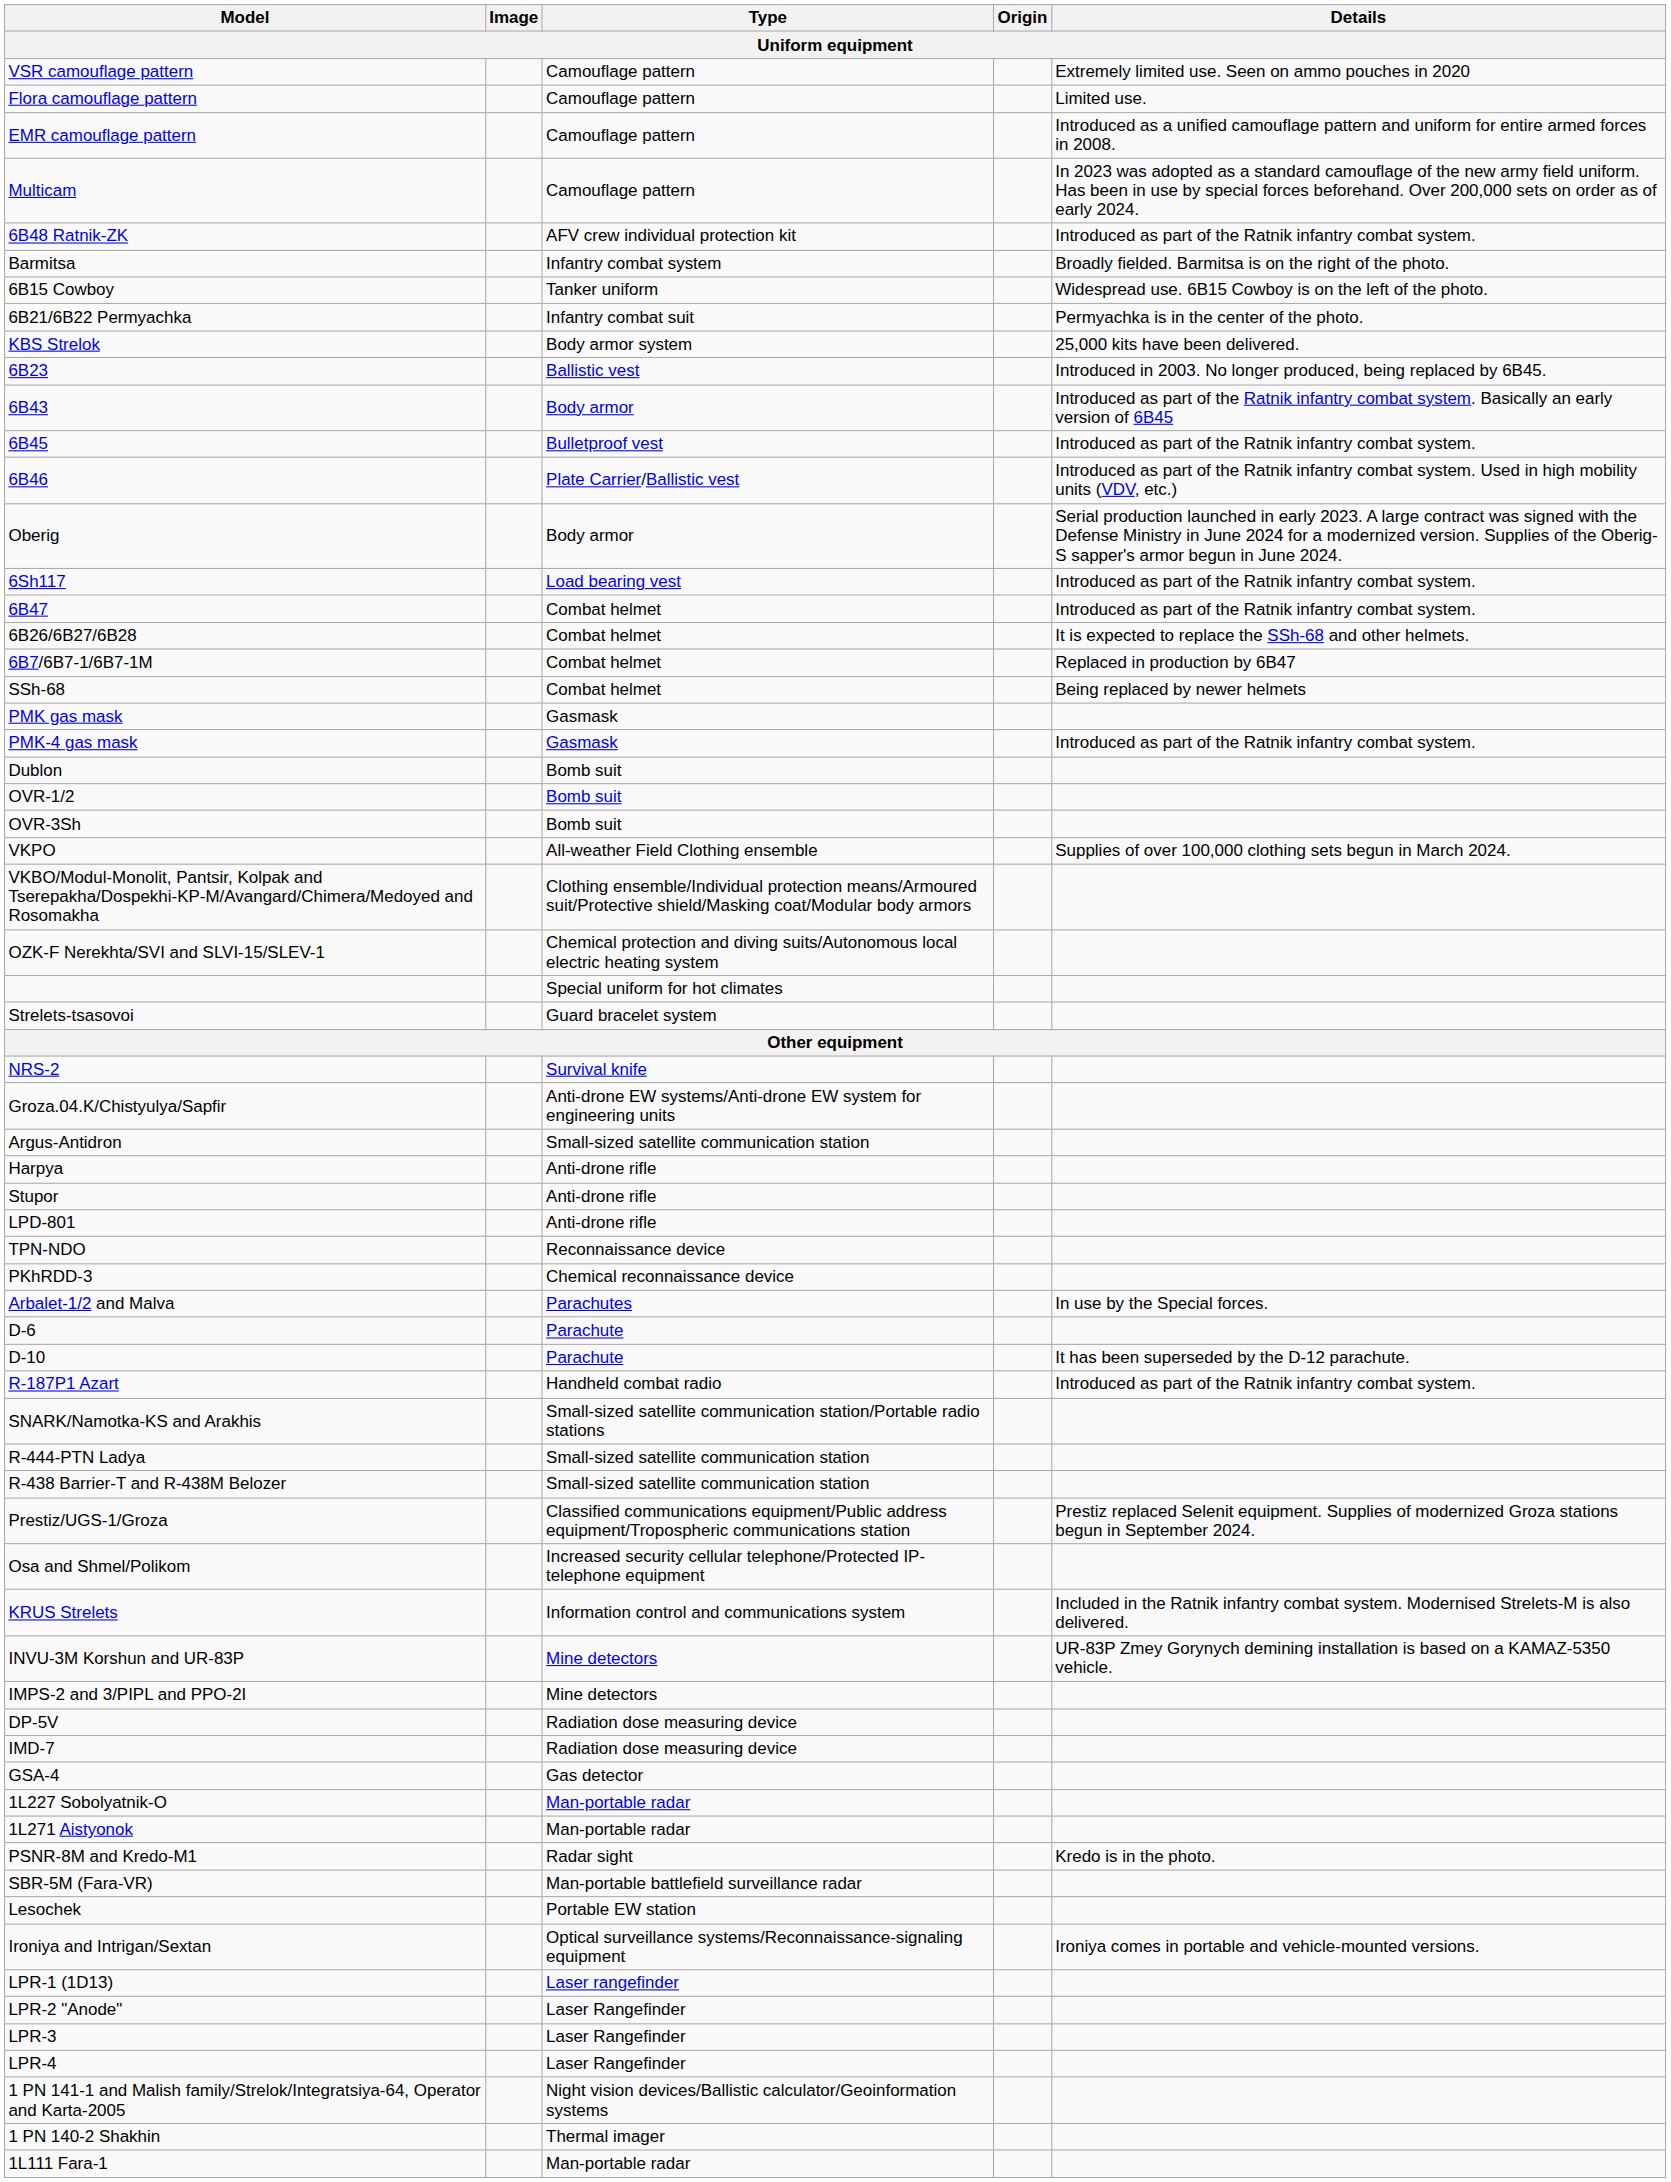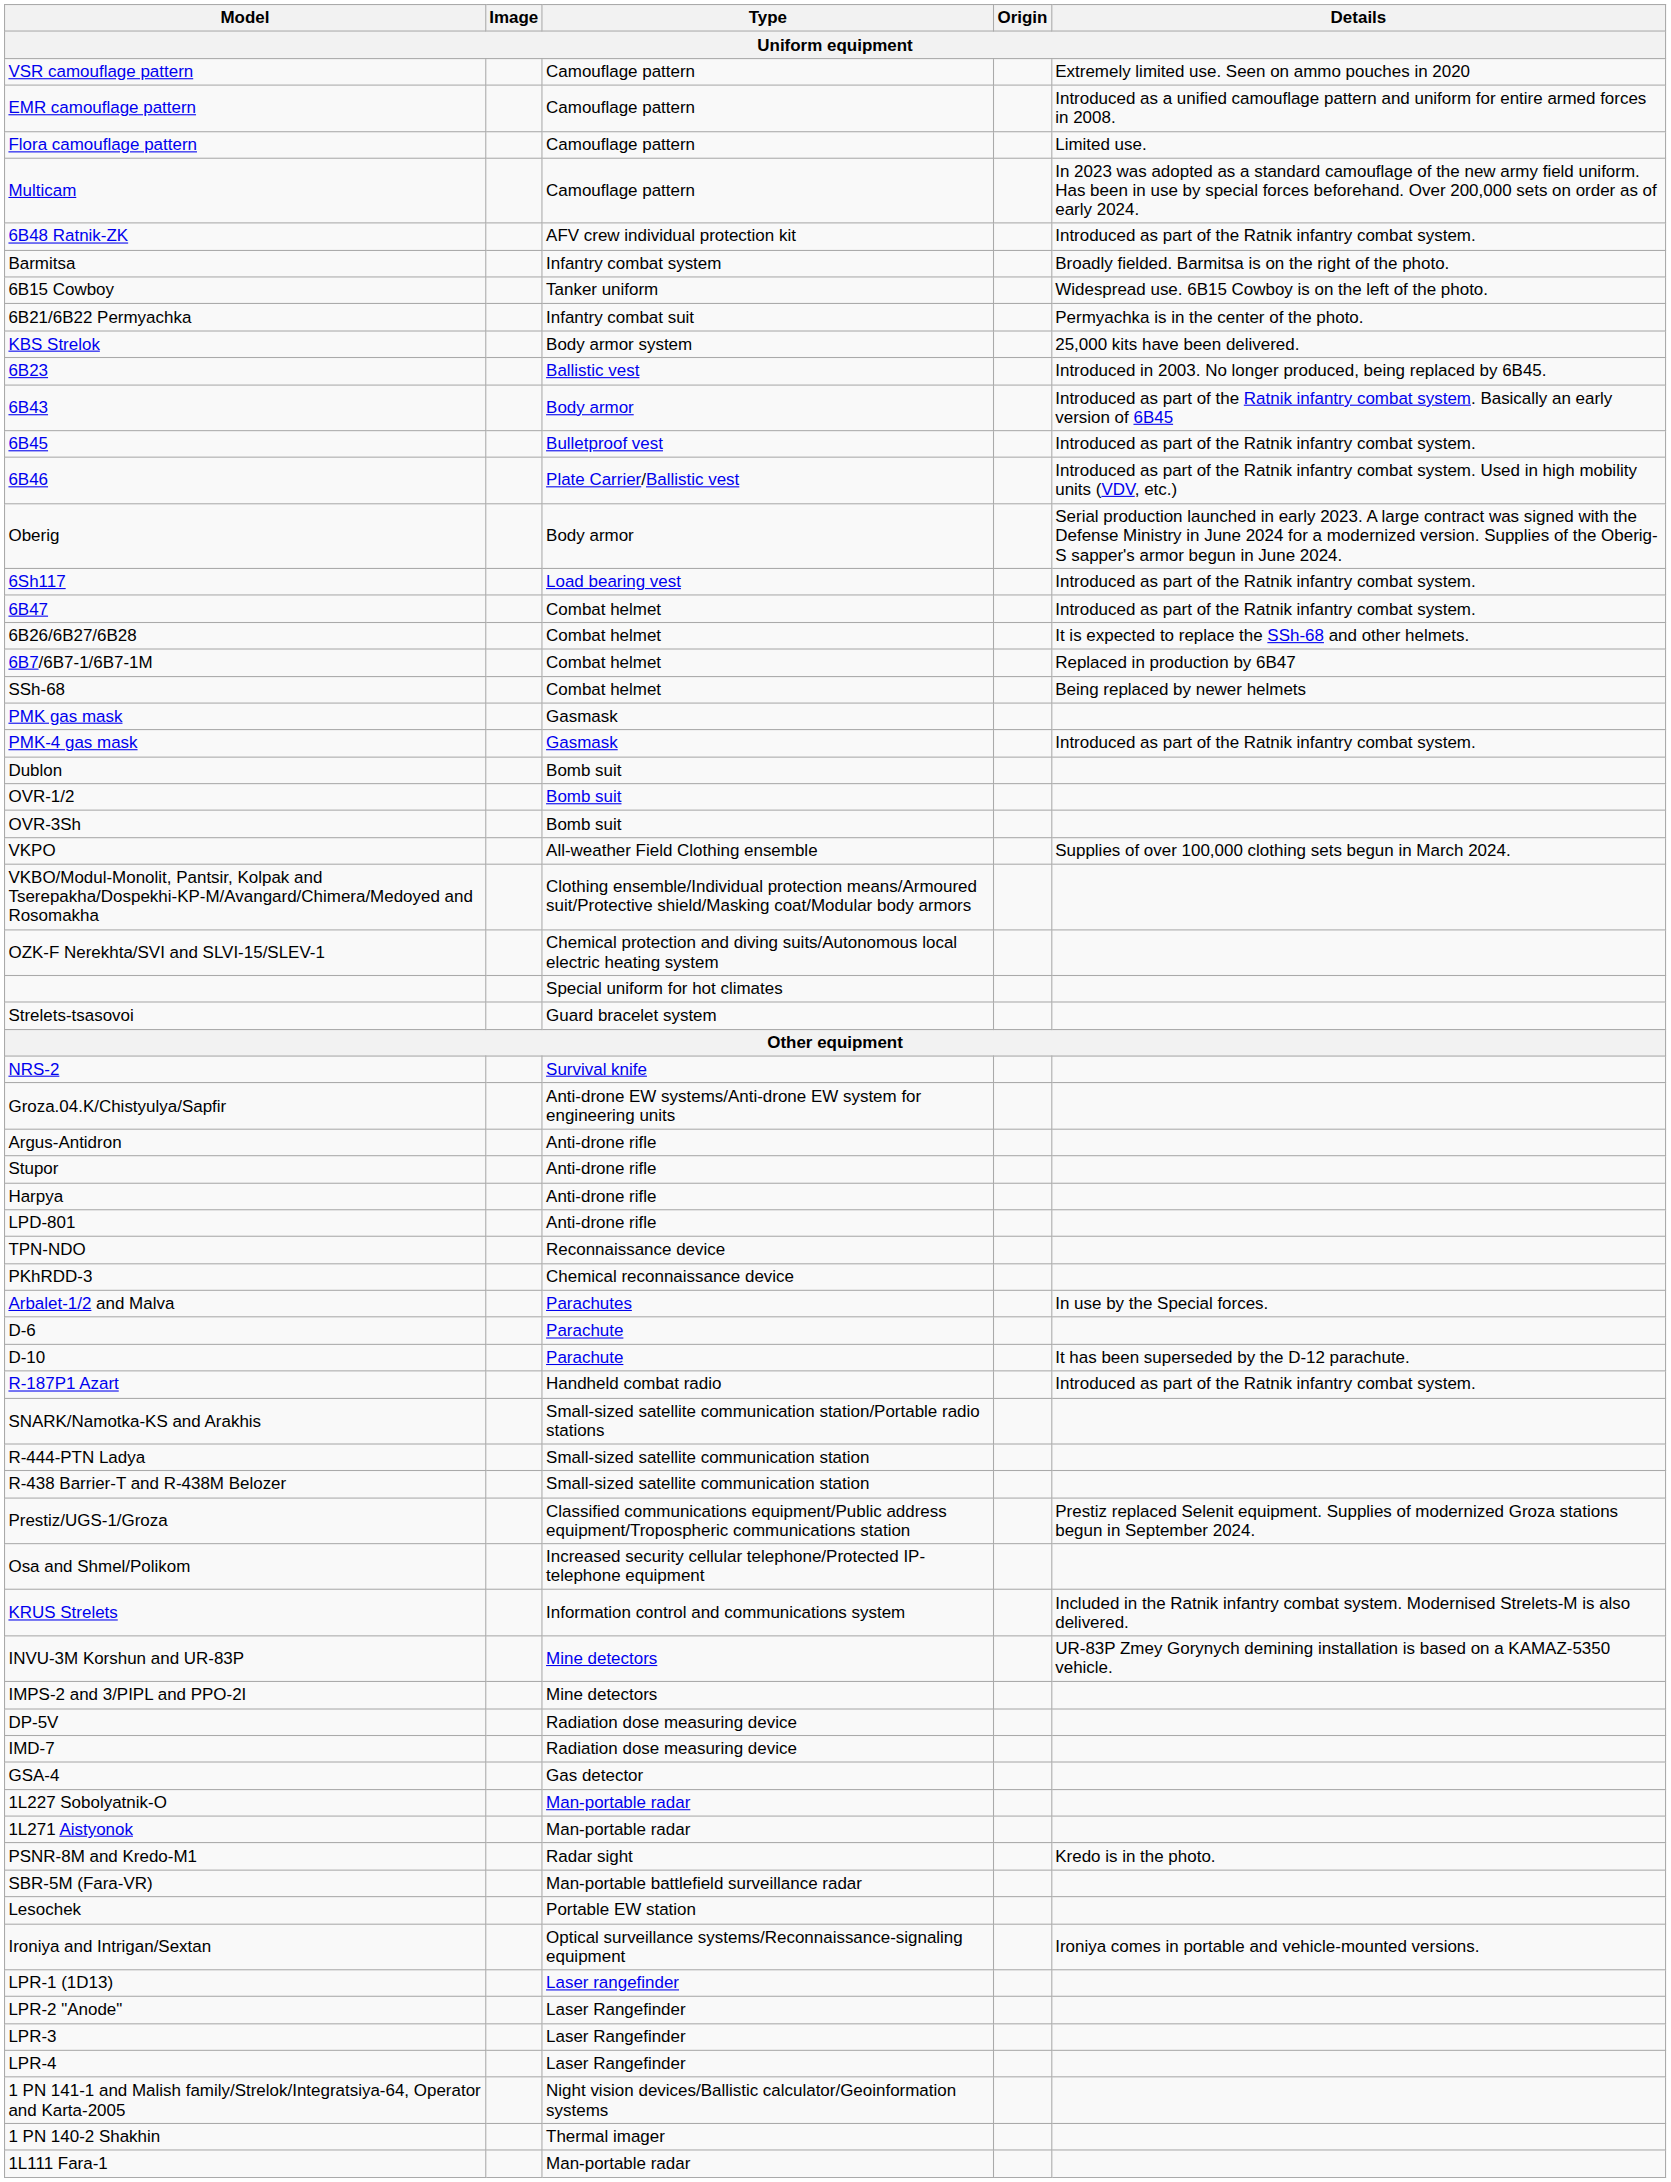rows swapped: Flora camouflage pattern <-> EMR camouflage pattern
Argus-Antidron | Type: Small-sized satellite communication station -> Anti-drone rifle
rows swapped: Harpya <-> Stupor
